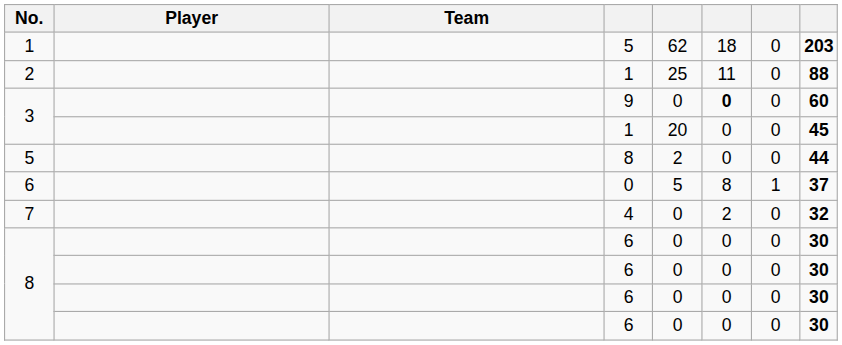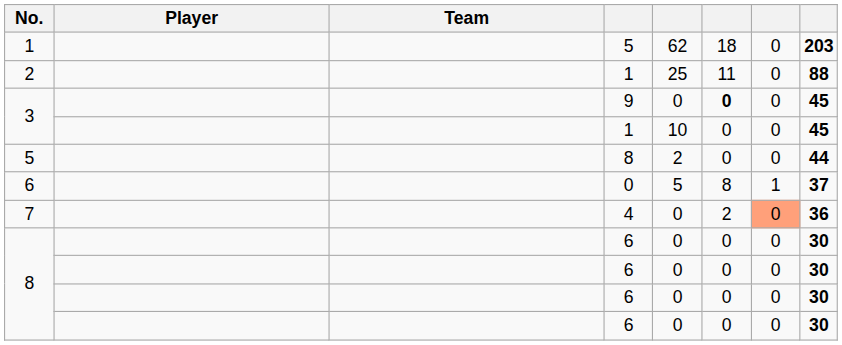3 / 9 | column 8: 60 -> 45
3 / 1 | column 5: 20 -> 10
7 | column 7: no background -> lightsalmon background
7 | column 8: 32 -> 36
